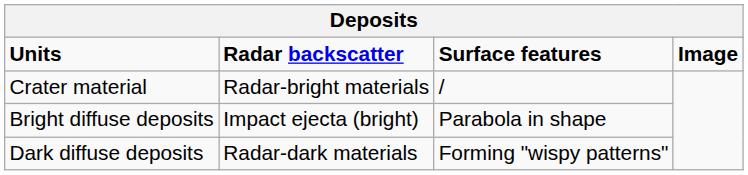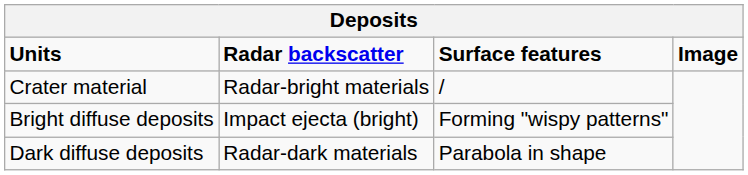Bright diffuse deposits | Surface features: Parabola in shape -> Forming "wispy patterns"
Dark diffuse deposits | Surface features: Forming "wispy patterns" -> Parabola in shape
